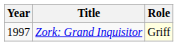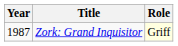Zork: Grand Inquisitor | Year: 1997 -> 1987
